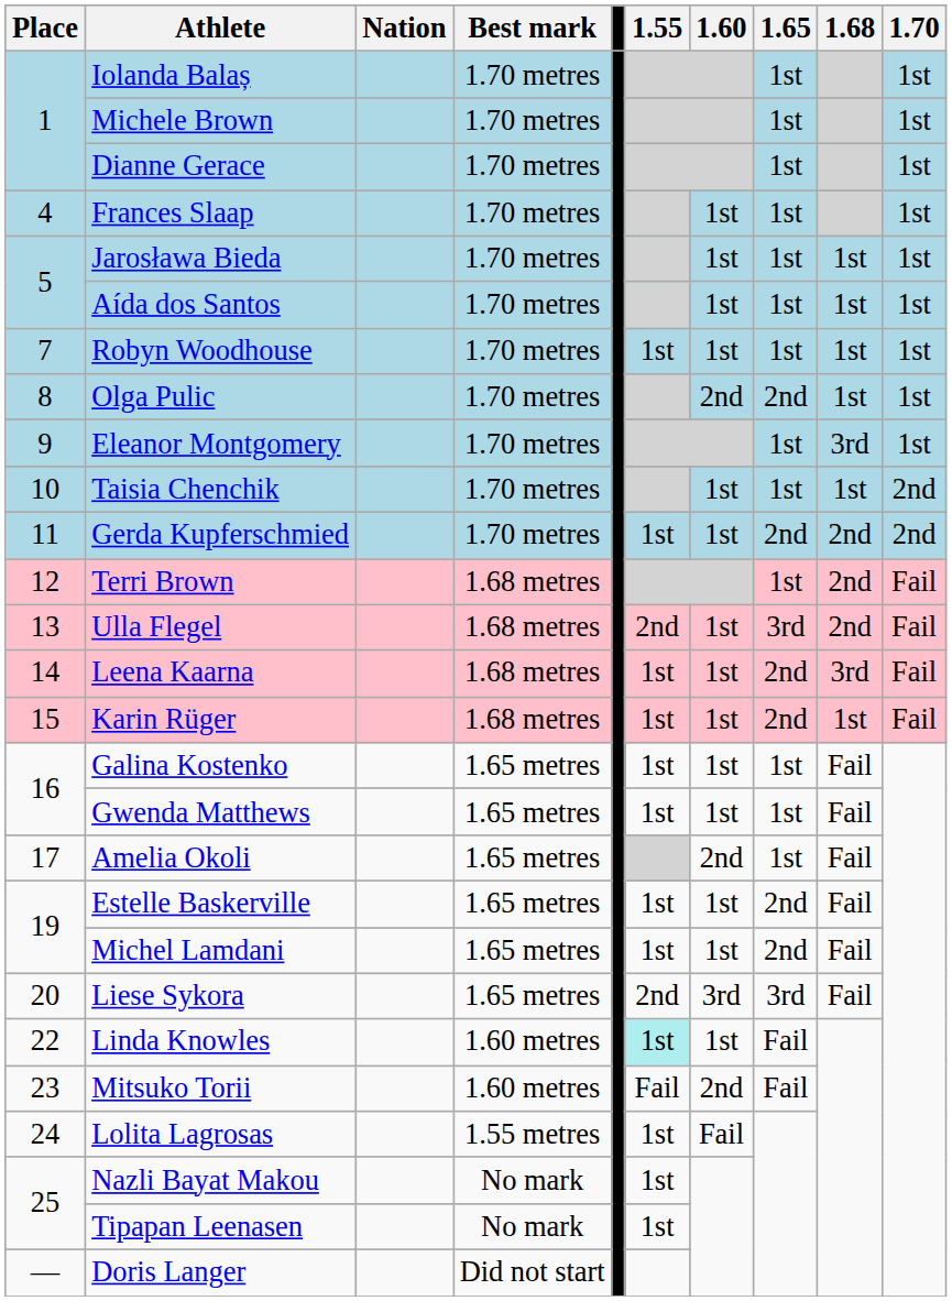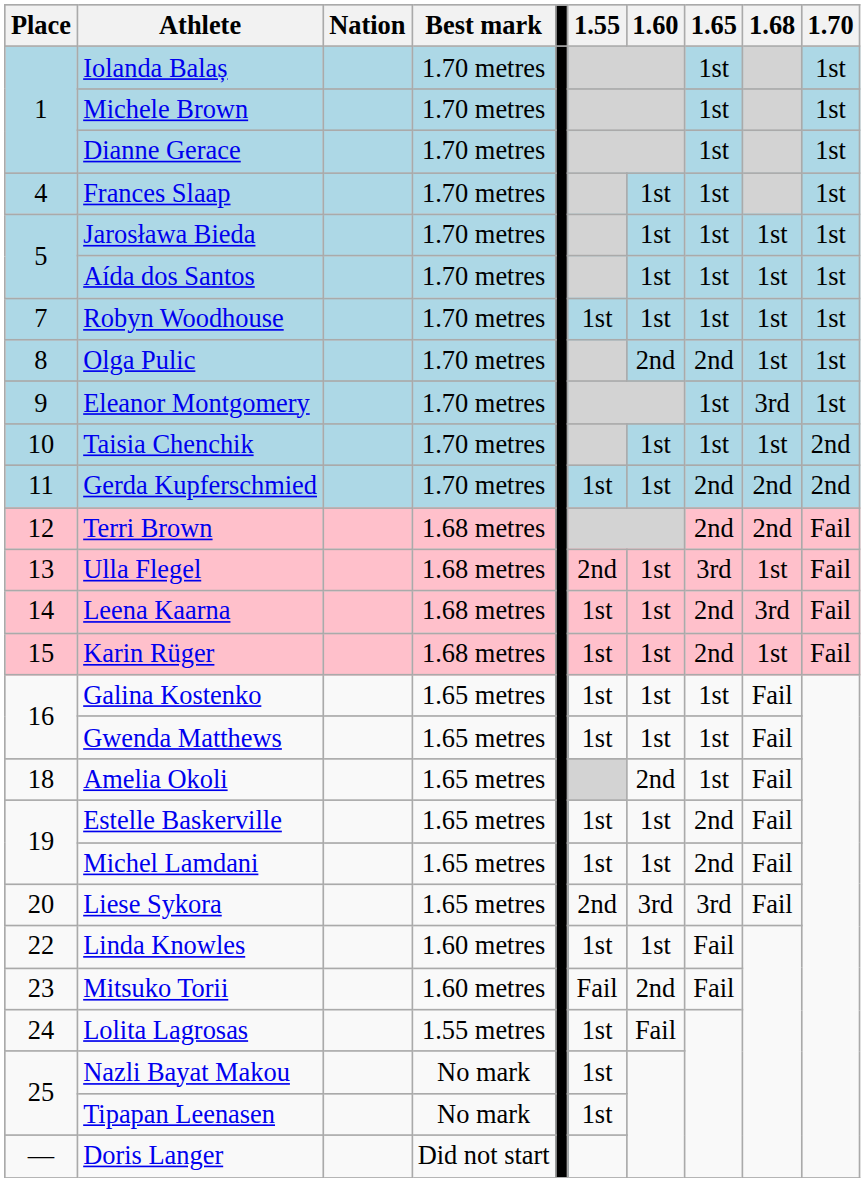Terri Brown | 1.65: 1st -> 2nd
Ulla Flegel | 1.68: 2nd -> 1st
Amelia Okoli | Place: 17 -> 18
Linda Knowles | 1.55: paleturquoise background -> no background
